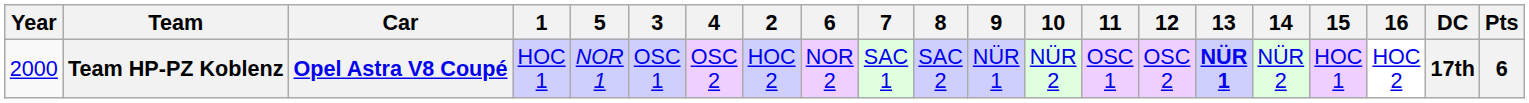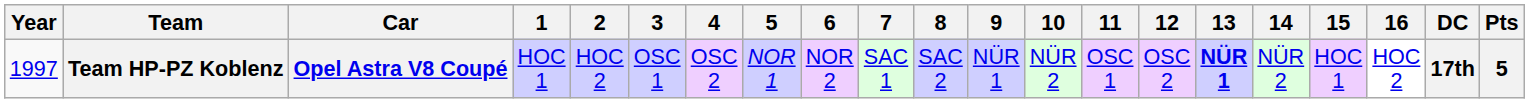columns swapped: 2 <-> 5
Team HP-PZ Koblenz | Year: 2000 -> 1997
Team HP-PZ Koblenz | Pts: 6 -> 5
